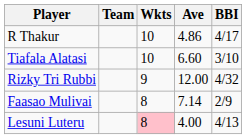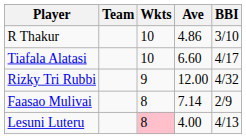R Thakur | BBI: 4/17 -> 3/10
Tiafala Alatasi | BBI: 3/10 -> 4/17
